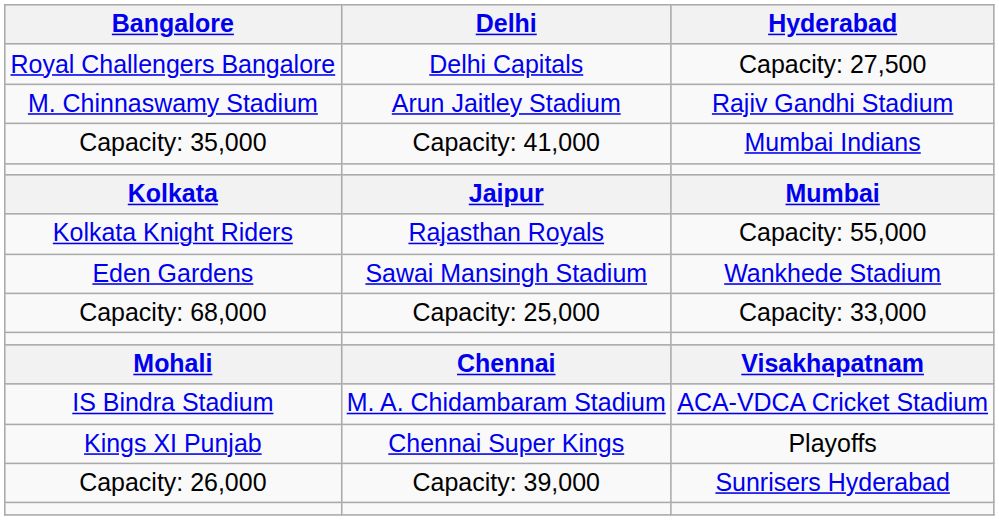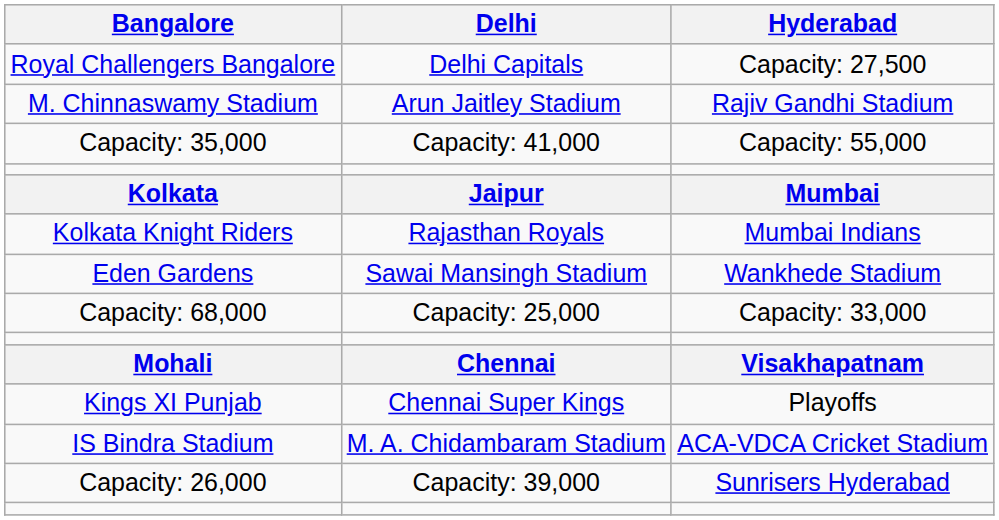Capacity: 35,000 | Hyderabad: Mumbai Indians -> Capacity: 55,000
Kolkata Knight Riders | Hyderabad: Capacity: 55,000 -> Mumbai Indians
rows swapped: Kings XI Punjab <-> IS Bindra Stadium
